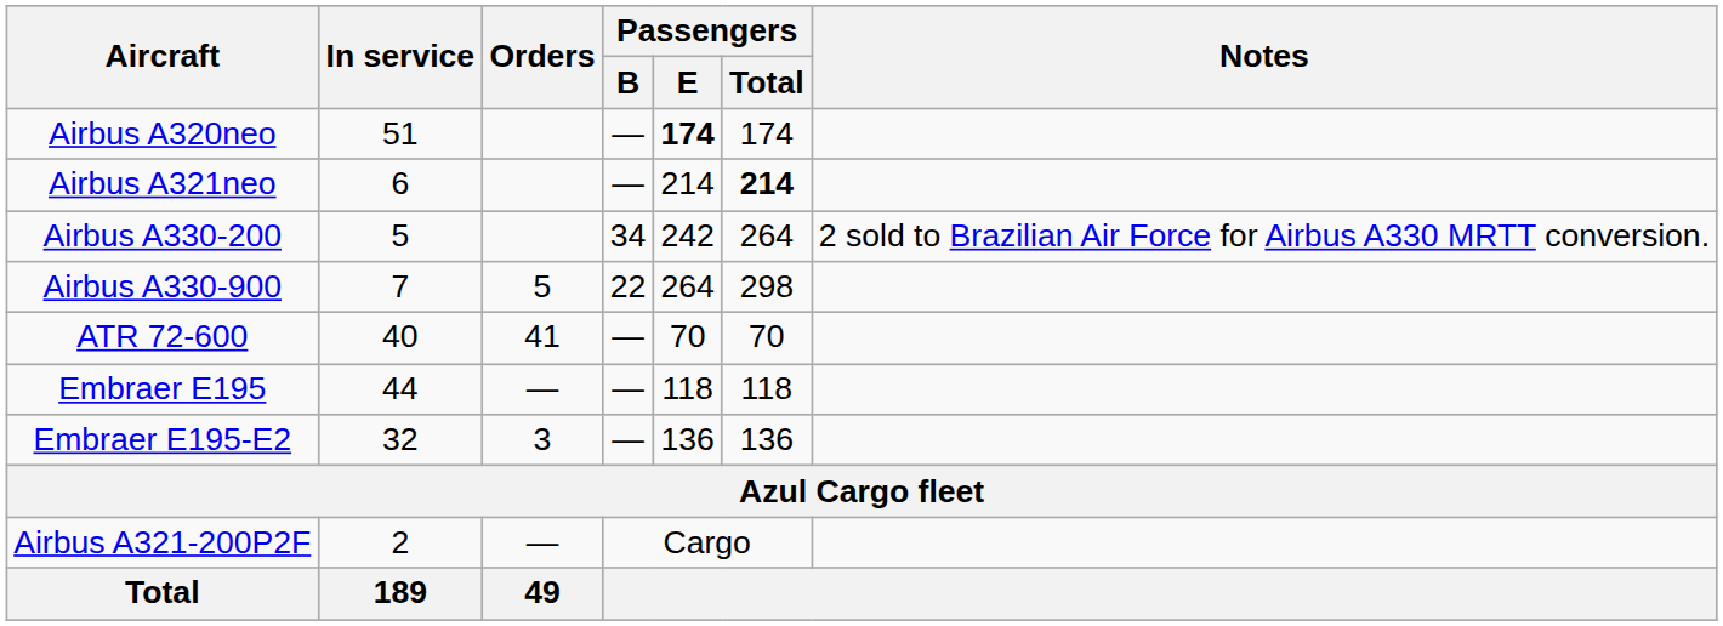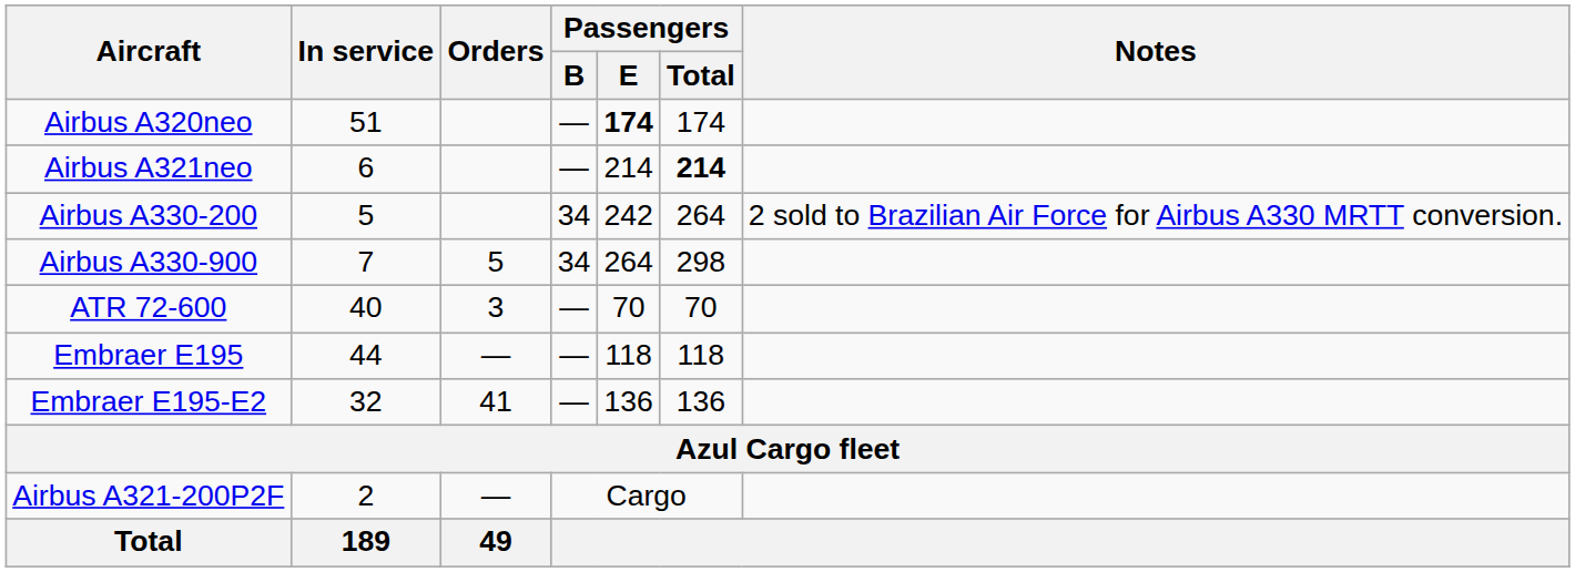Airbus A330-900 | Passengers / B: 22 -> 34
ATR 72-600 | Orders: 41 -> 3
Embraer E195-E2 | Orders: 3 -> 41
